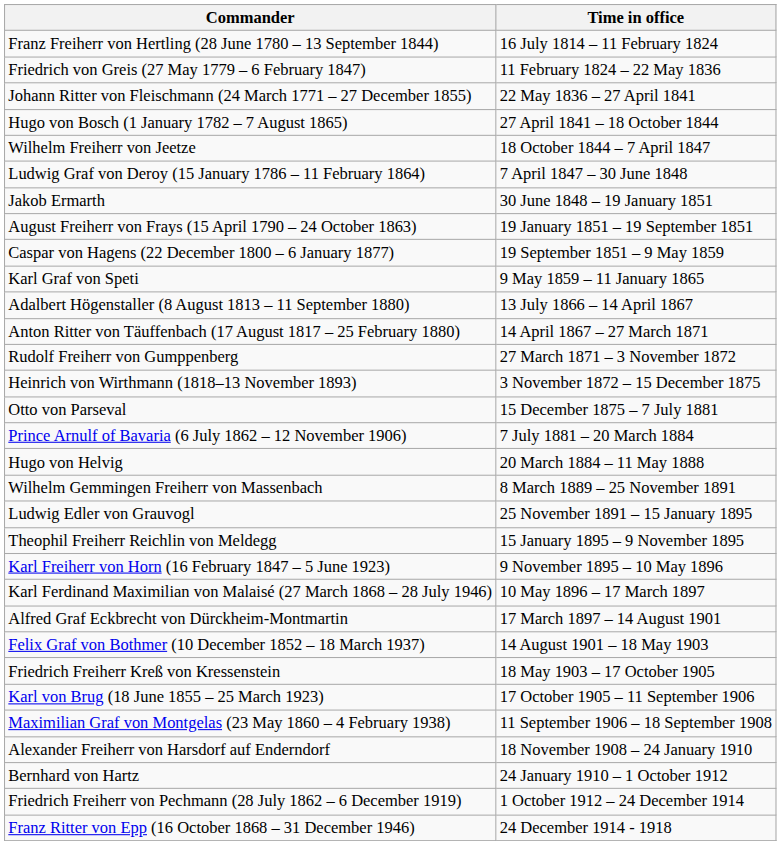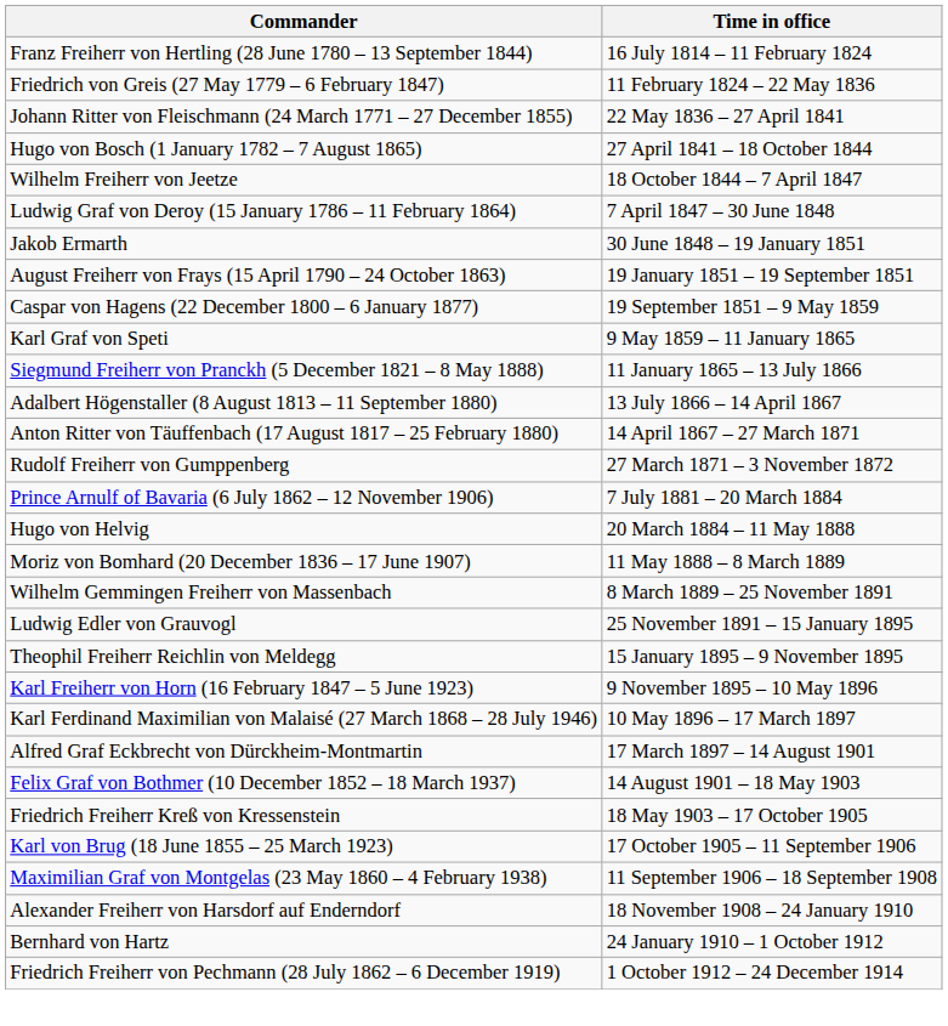+ row: Siegmund Freiherr von Pranckh (5 December 1821 – 8 May 1888) | 11 January 1865 – 13 July 1866
- row: Heinrich von Wirthmann (1818–13 November 1893) | 3 November 1872 – 15 December 1875
- row: Otto von Parseval | 15 December 1875 – 7 July 1881
+ row: Moriz von Bomhard (20 December 1836 – 17 June 1907) | 11 May 1888 – 8 March 1889
- row: Franz Ritter von Epp (16 October 1868 – 31 December 1946) | 24 December 1914 - 1918
